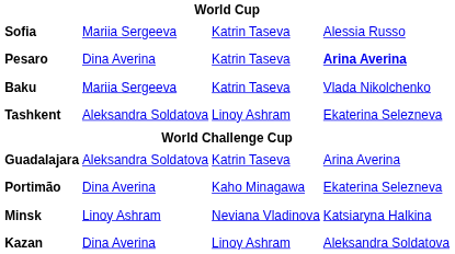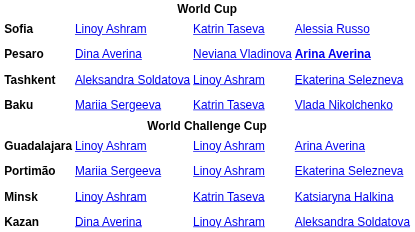Sofia | column 2: Mariia Sergeeva -> Linoy Ashram
Pesaro | column 3: Katrin Taseva -> Neviana Vladinova
rows swapped: Tashkent <-> Baku
Guadalajara | column 2: Aleksandra Soldatova -> Linoy Ashram
Guadalajara | column 3: Katrin Taseva -> Linoy Ashram
Portimão | column 2: Dina Averina -> Mariia Sergeeva
Portimão | column 3: Kaho Minagawa -> Linoy Ashram
Minsk | column 3: Neviana Vladinova -> Katrin Taseva
